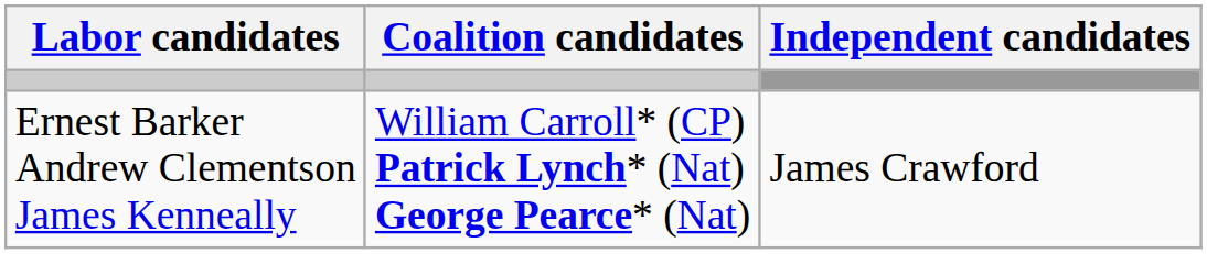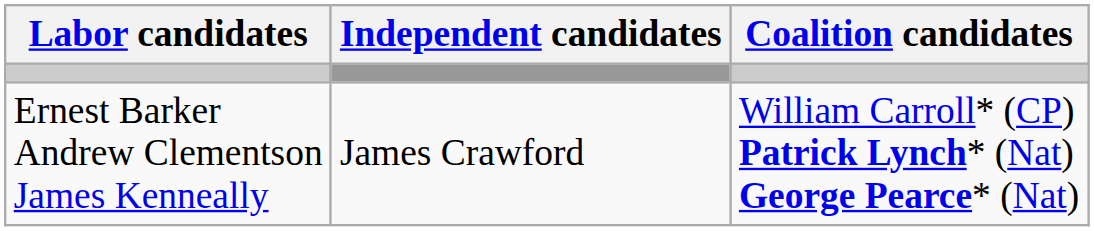columns swapped: Coalition candidates <-> Independent candidates
